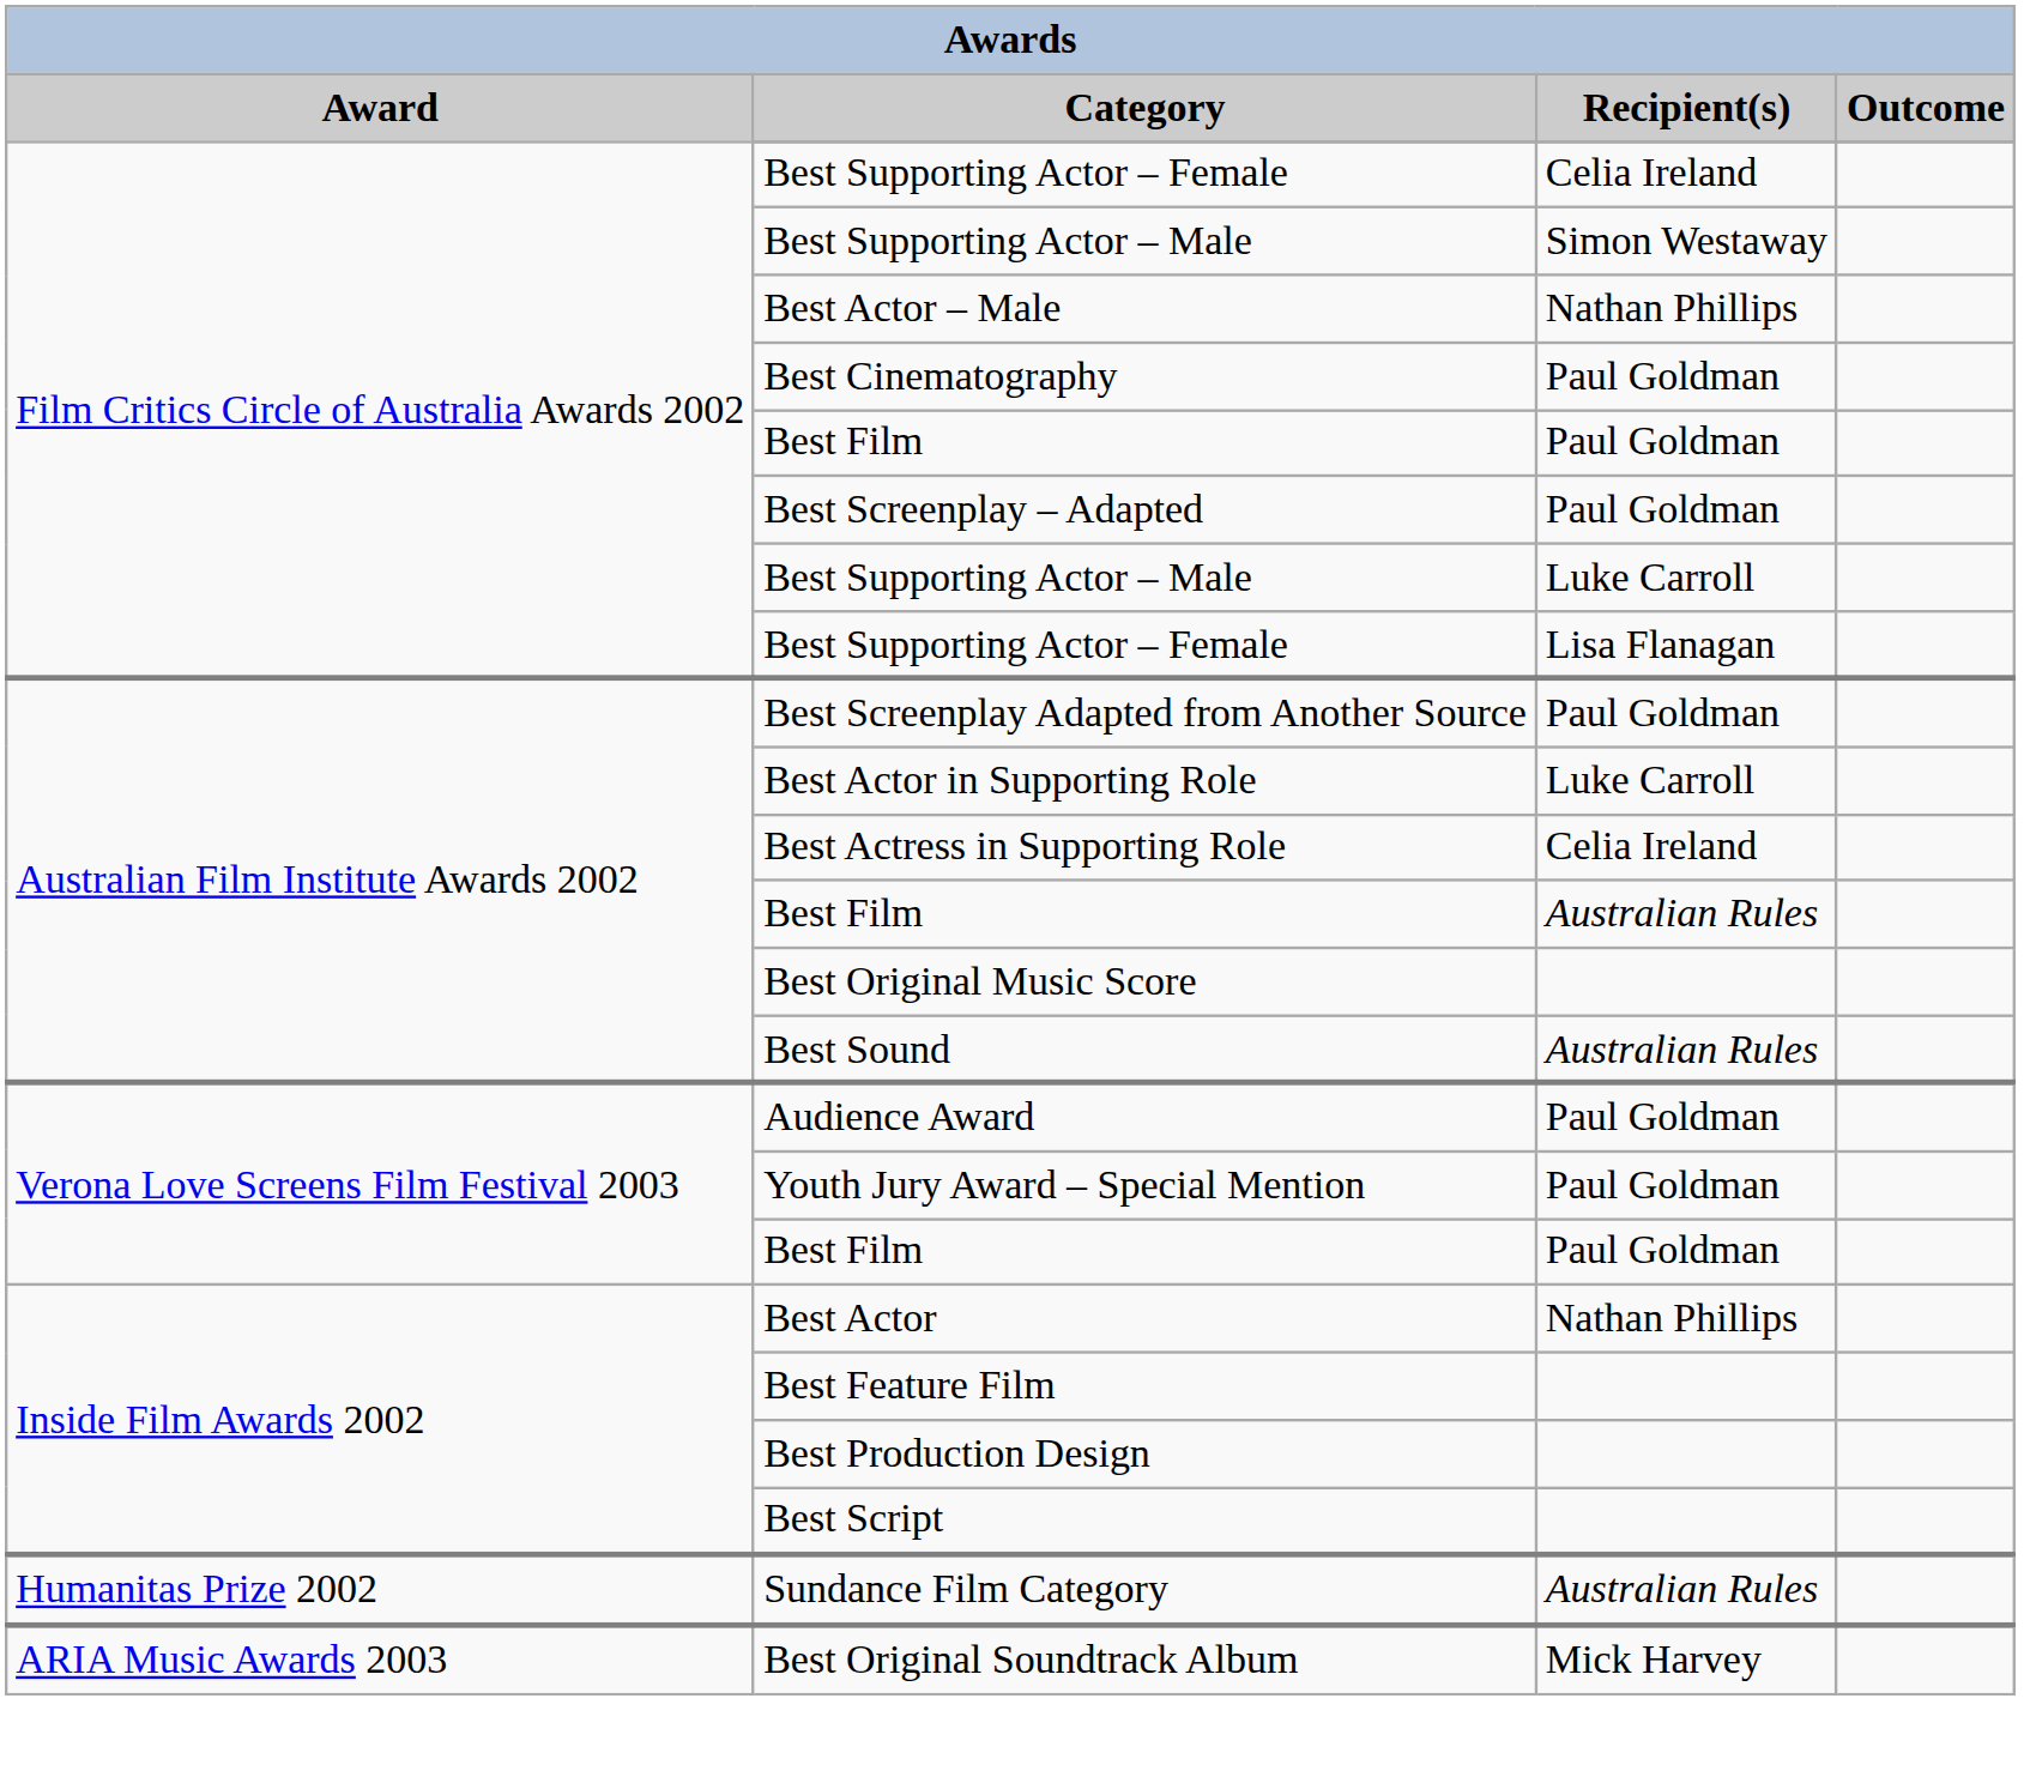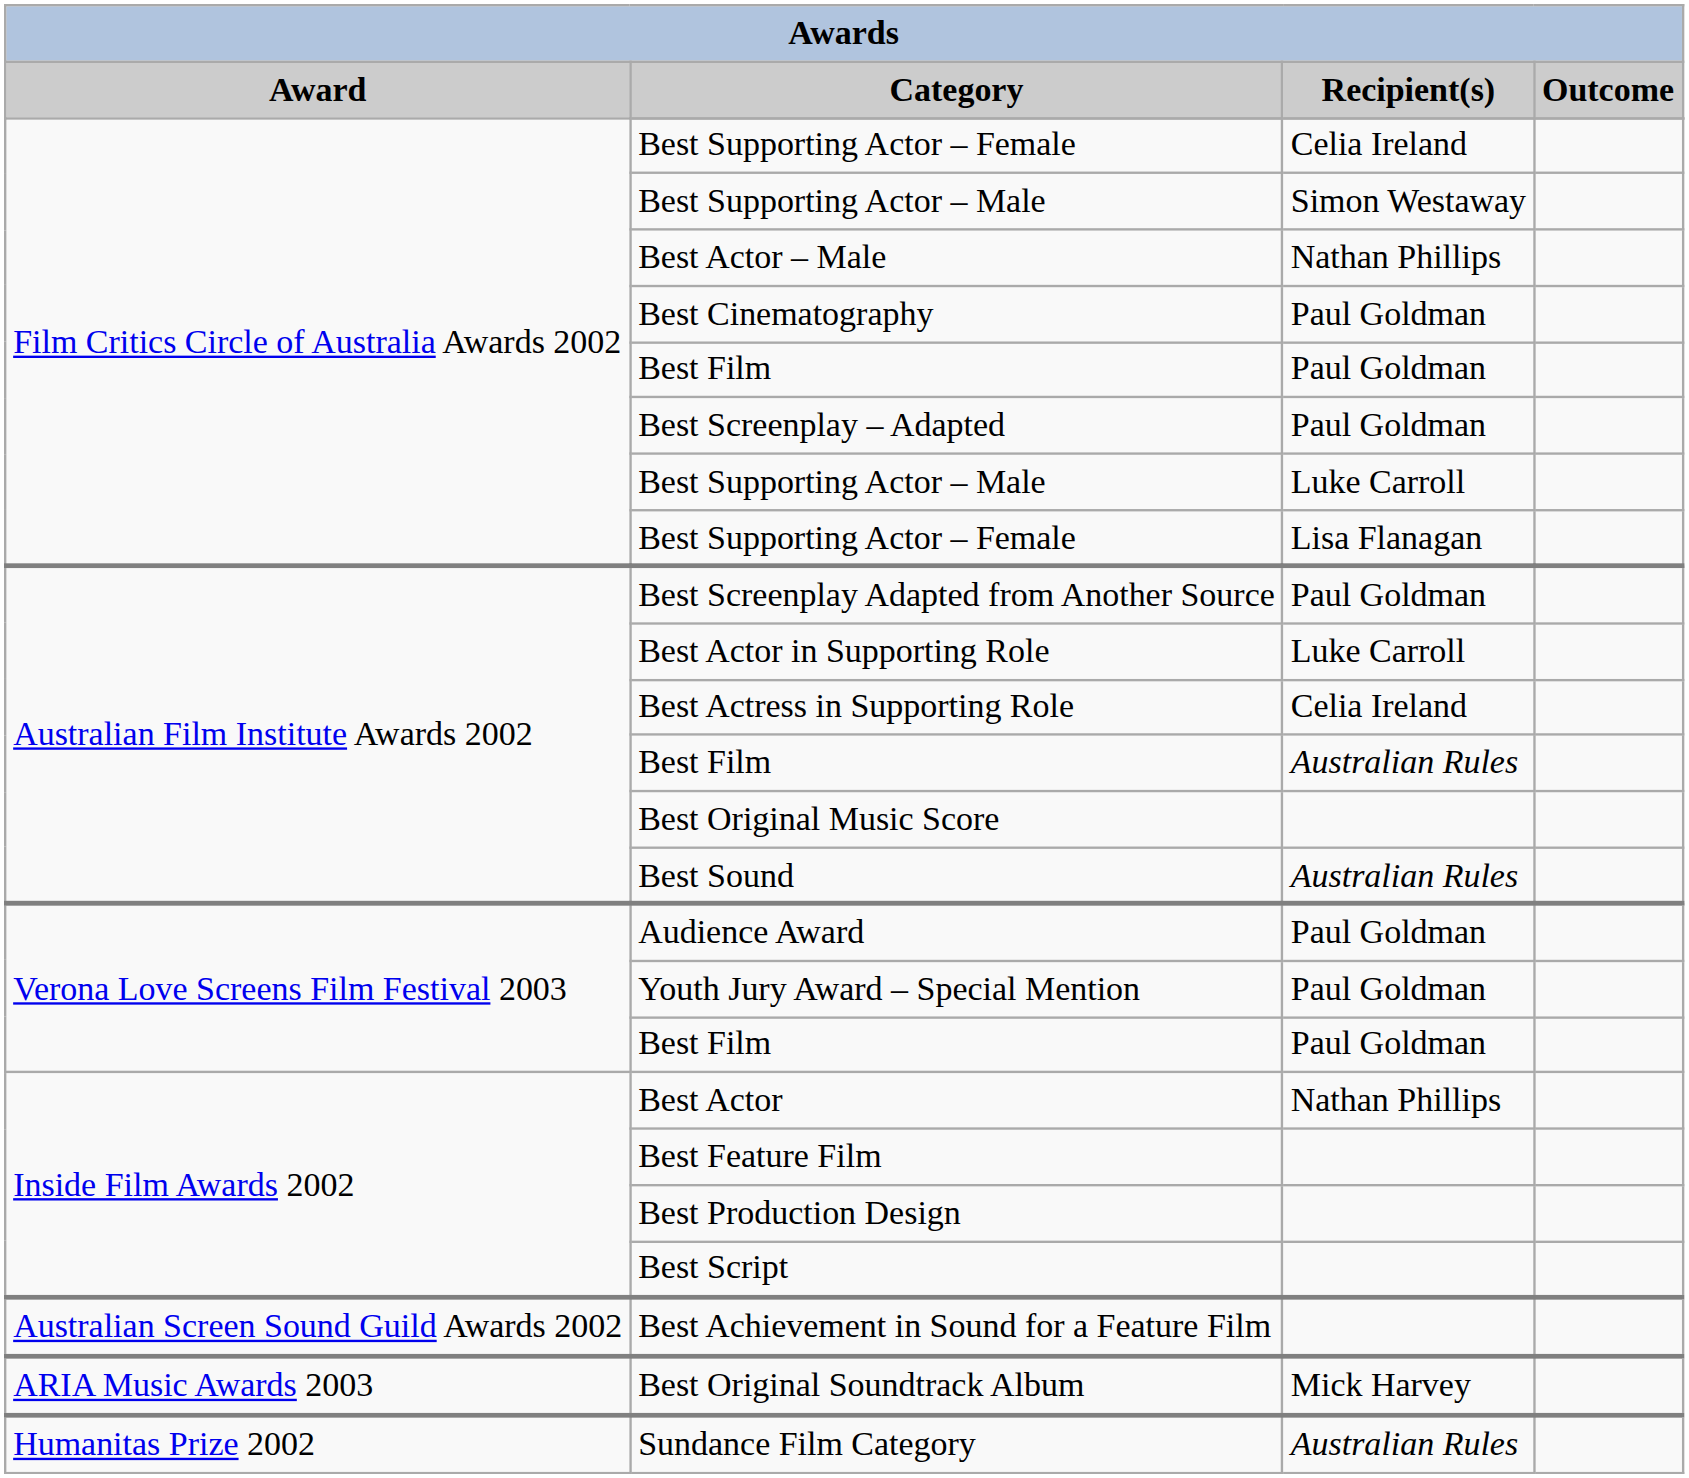+ row: Australian Screen Sound Guild Awards 2002 | Best Achievement in Sound for a Feature Film
rows swapped: Best Original Soundtrack Album <-> Sundance Film Category
